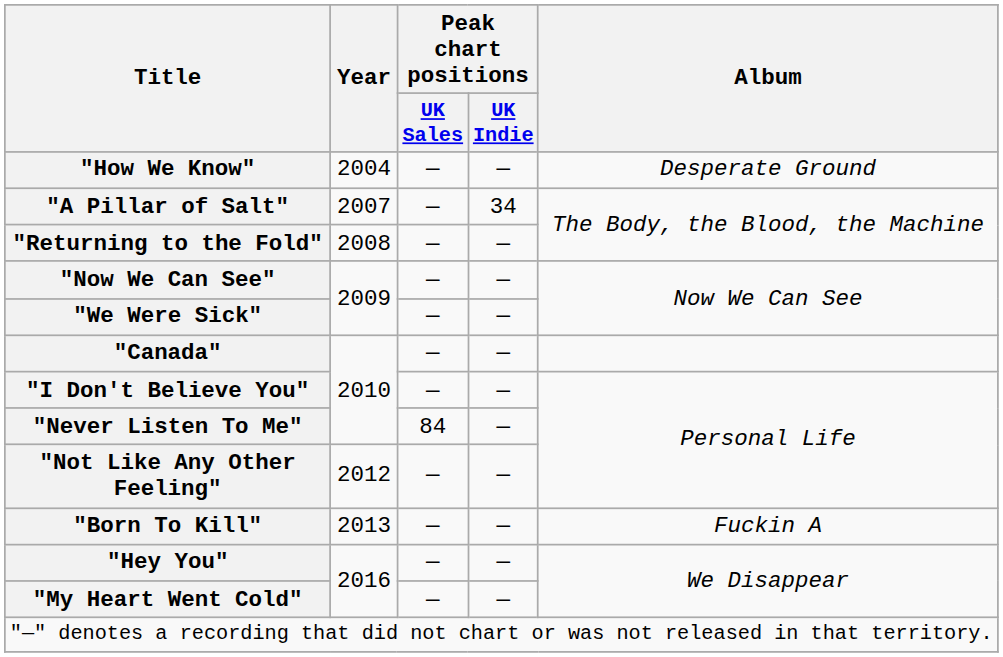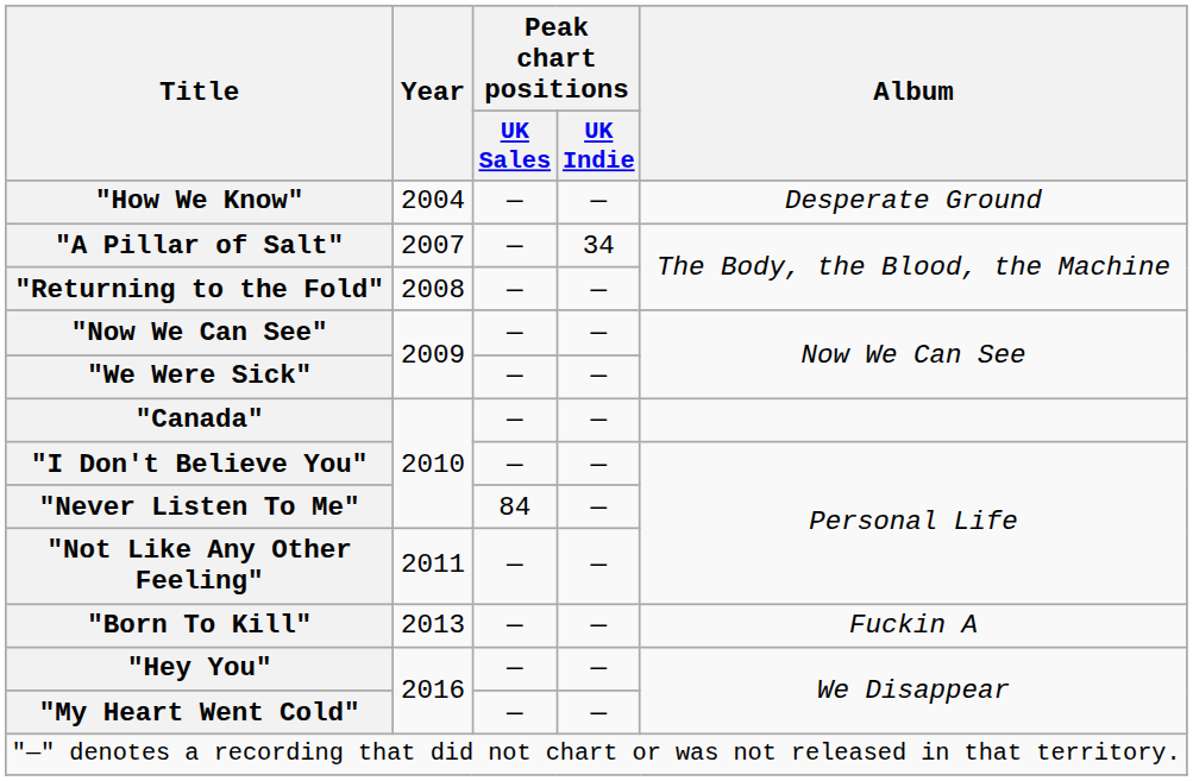"Not Like Any Other Feeling" | Year: 2012 -> 2011
